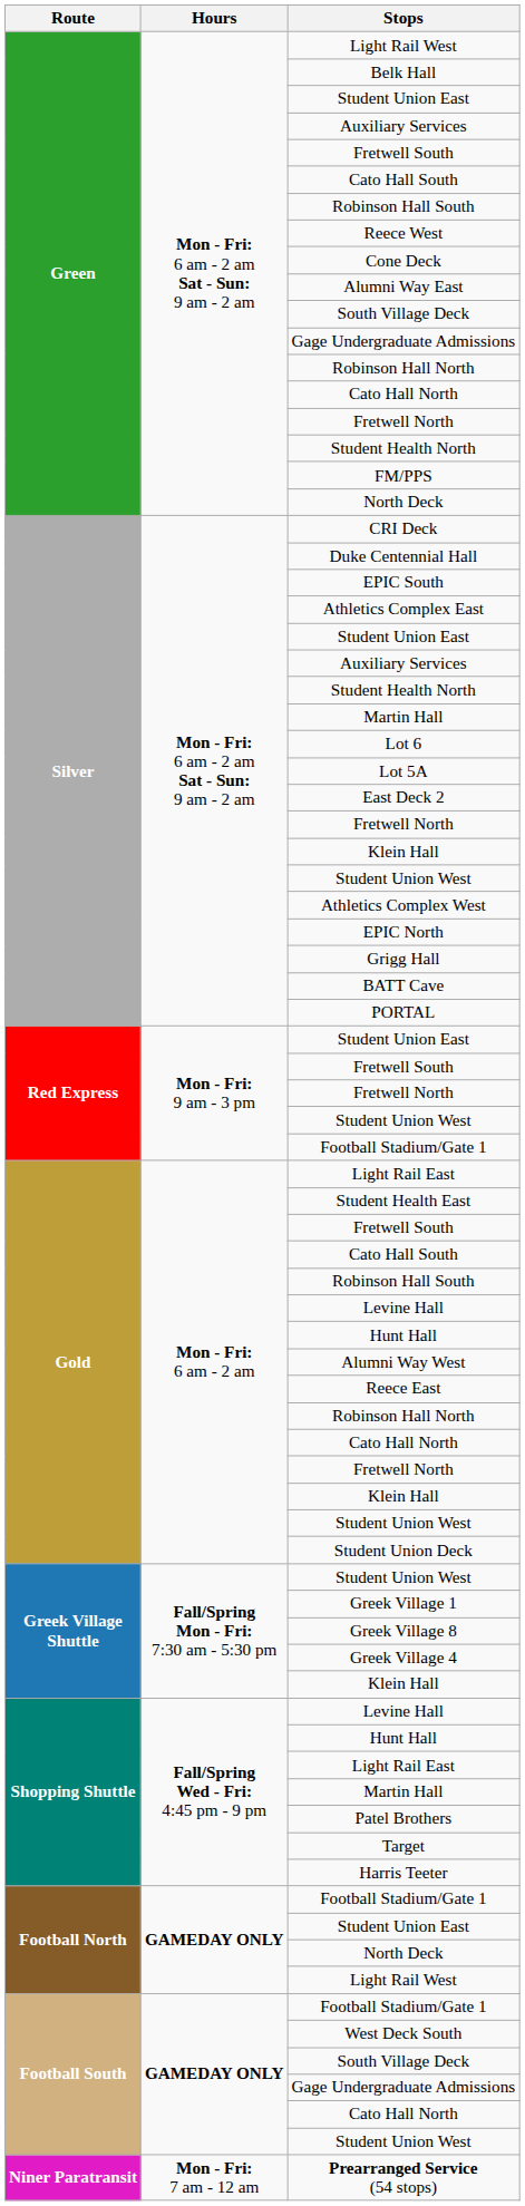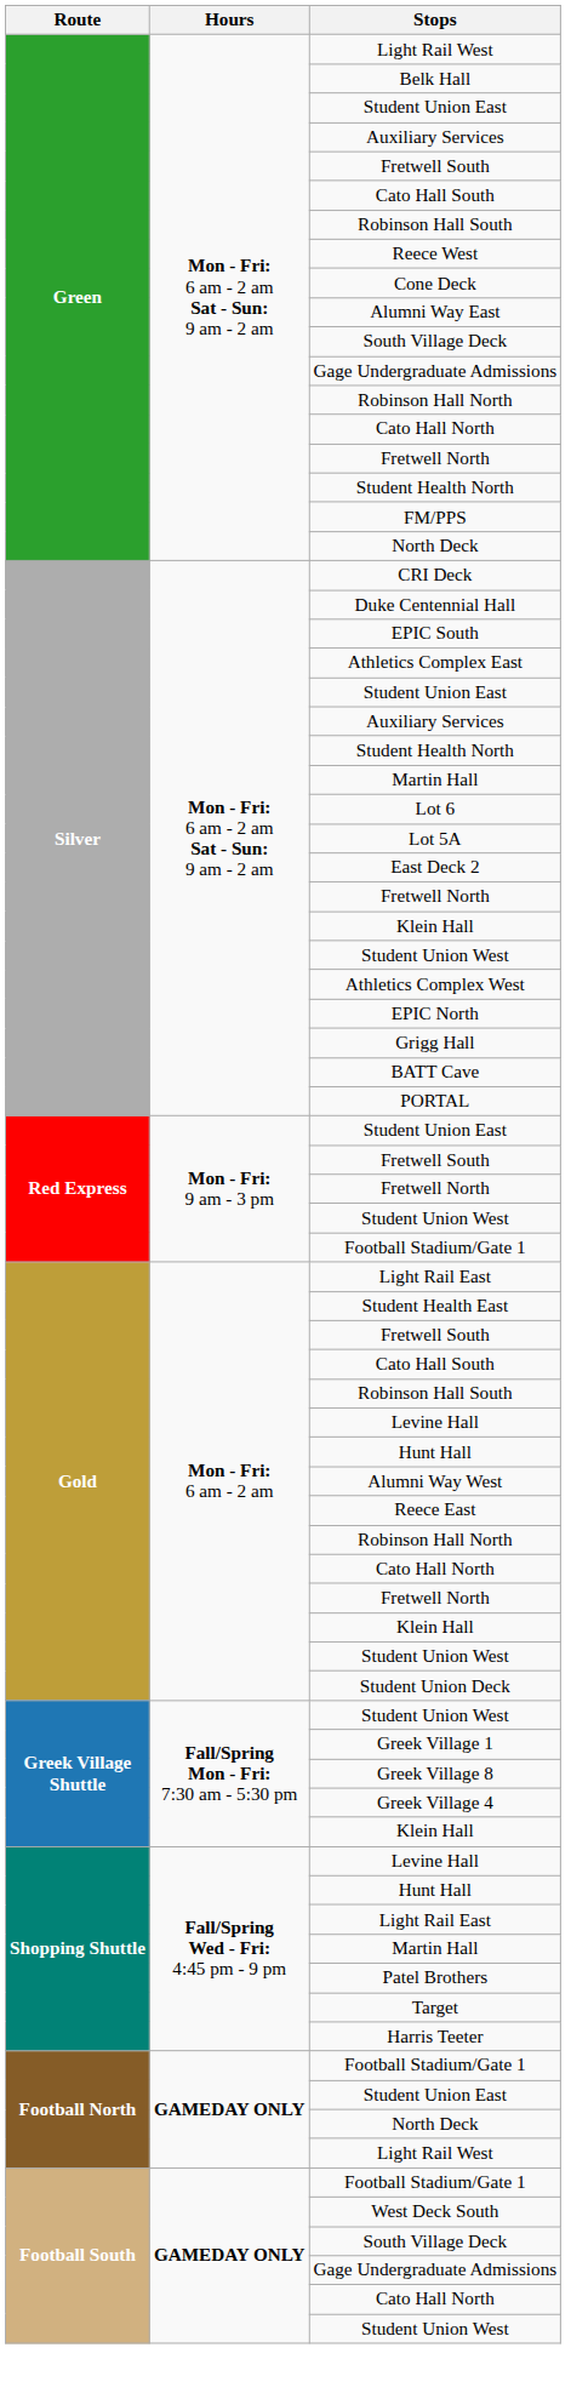- row: Niner Paratransit | Mon - Fri: 7 am - 12 am | Prearranged Service (54 stops)
